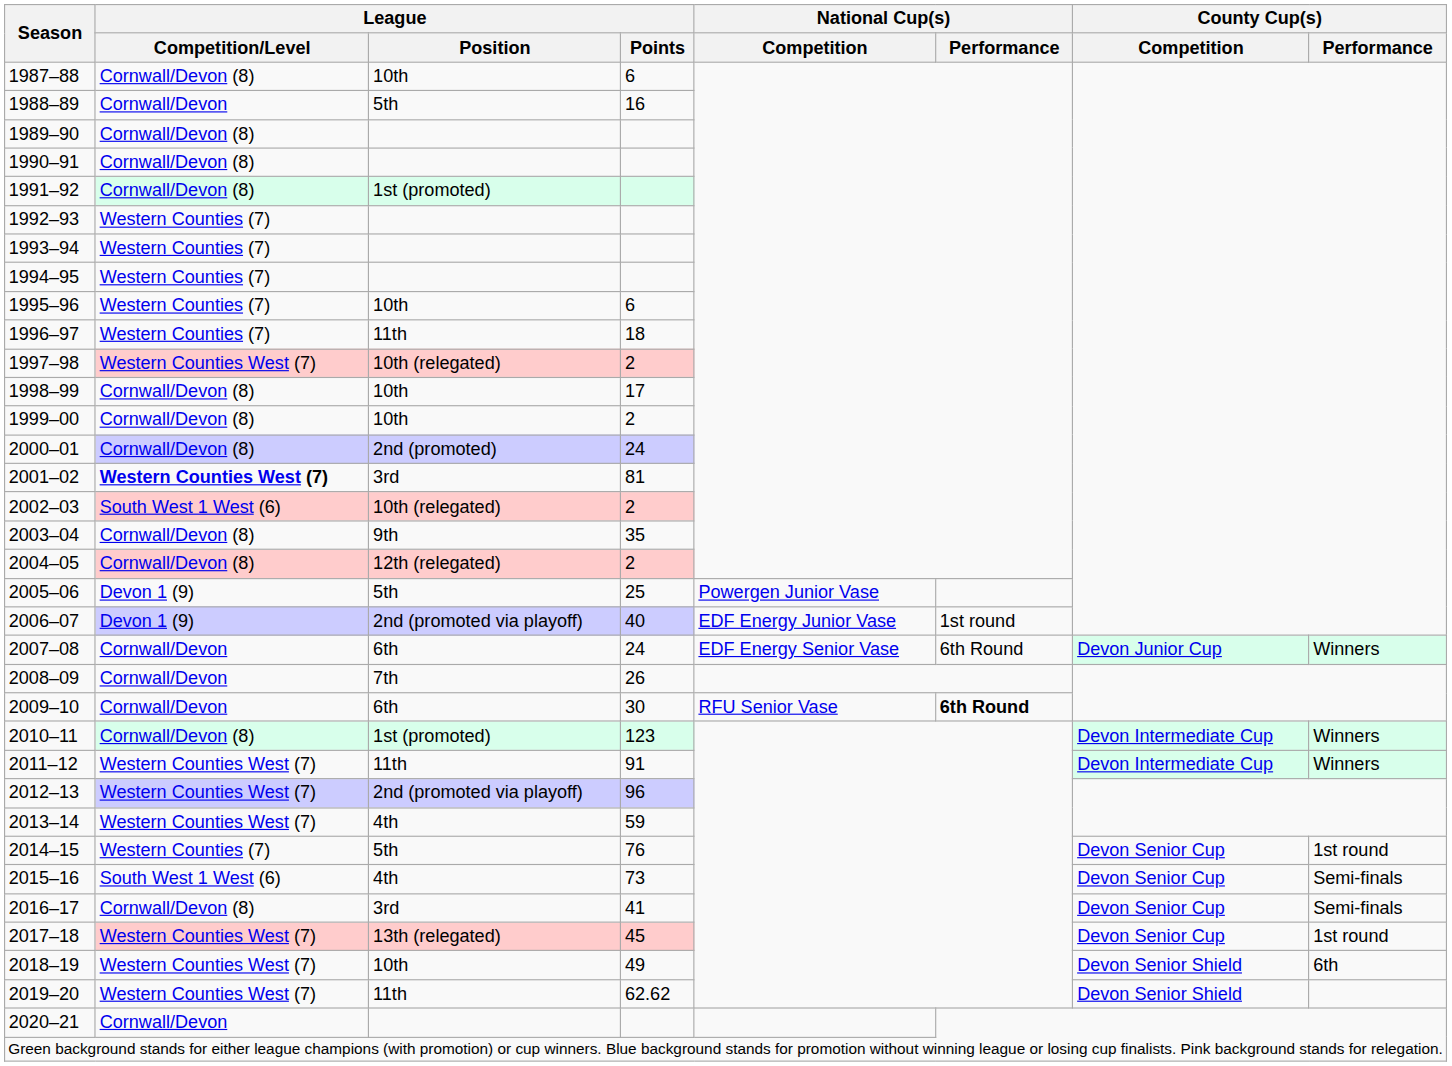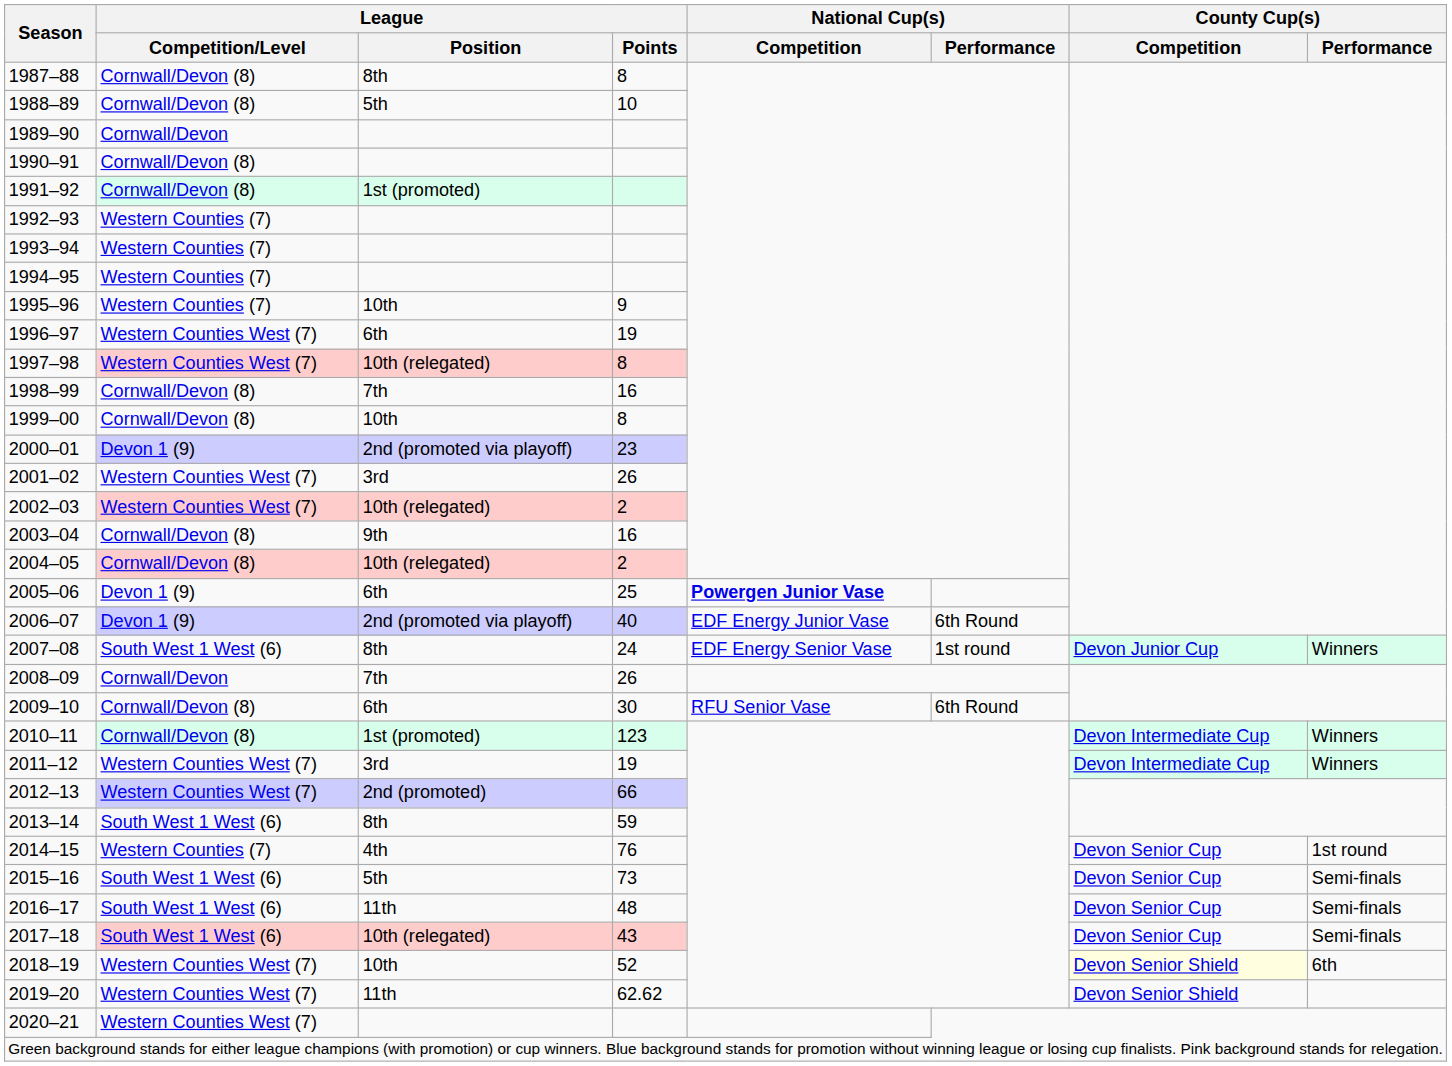1987–88 | League / Position: 10th -> 8th
1987–88 | League / Points: 6 -> 8
1988–89 | League / Competition/Level: Cornwall/Devon -> Cornwall/Devon (8)
1988–89 | League / Points: 16 -> 10
1989–90 | League / Competition/Level: Cornwall/Devon (8) -> Cornwall/Devon
1995–96 | League / Points: 6 -> 9
1996–97 | League / Competition/Level: Western Counties (7) -> Western Counties West (7)
1996–97 | League / Position: 11th -> 6th
1996–97 | League / Points: 18 -> 19
1997–98 | League / Points: 2 -> 8
1998–99 | League / Position: 10th -> 7th
1998–99 | League / Points: 17 -> 16
1999–00 | League / Points: 2 -> 8
2000–01 | League / Competition/Level: Cornwall/Devon (8) -> Devon 1 (9)
2000–01 | League / Position: 2nd (promoted) -> 2nd (promoted via playoff)
2000–01 | League / Points: 24 -> 23
2001–02 | League / Competition/Level: bold -> normal
2001–02 | League / Points: 81 -> 26
2002–03 | League / Competition/Level: South West 1 West (6) -> Western Counties West (7)
2003–04 | League / Points: 35 -> 16
2004–05 | League / Position: 12th (relegated) -> 10th (relegated)
2005–06 | League / Position: 5th -> 6th
2005–06 | National Cup(s) / Competition: normal -> bold
2006–07 | National Cup(s) / Performance: 1st round -> 6th Round
2007–08 | League / Competition/Level: Cornwall/Devon -> South West 1 West (6)
2007–08 | League / Position: 6th -> 8th
2007–08 | National Cup(s) / Performance: 6th Round -> 1st round
2009–10 | League / Competition/Level: Cornwall/Devon -> Cornwall/Devon (8)
2009–10 | National Cup(s) / Performance: bold -> normal
2011–12 | League / Position: 11th -> 3rd
2011–12 | League / Points: 91 -> 19
2012–13 | League / Position: 2nd (promoted via playoff) -> 2nd (promoted)
2012–13 | League / Points: 96 -> 66
2013–14 | League / Competition/Level: Western Counties West (7) -> South West 1 West (6)
2013–14 | League / Position: 4th -> 8th
2014–15 | League / Position: 5th -> 4th
2015–16 | League / Position: 4th -> 5th
2016–17 | League / Competition/Level: Cornwall/Devon (8) -> South West 1 West (6)
2016–17 | League / Position: 3rd -> 11th
2016–17 | League / Points: 41 -> 48
2017–18 | League / Competition/Level: Western Counties West (7) -> South West 1 West (6)
2017–18 | League / Position: 13th (relegated) -> 10th (relegated)
2017–18 | League / Points: 45 -> 43
2017–18 | County Cup(s) / Performance: 1st round -> Semi-finals
2018–19 | League / Points: 49 -> 52
2018–19 | County Cup(s) / Competition: no background -> lightyellow background
2020–21 | League / Competition/Level: Cornwall/Devon -> Western Counties West (7)
